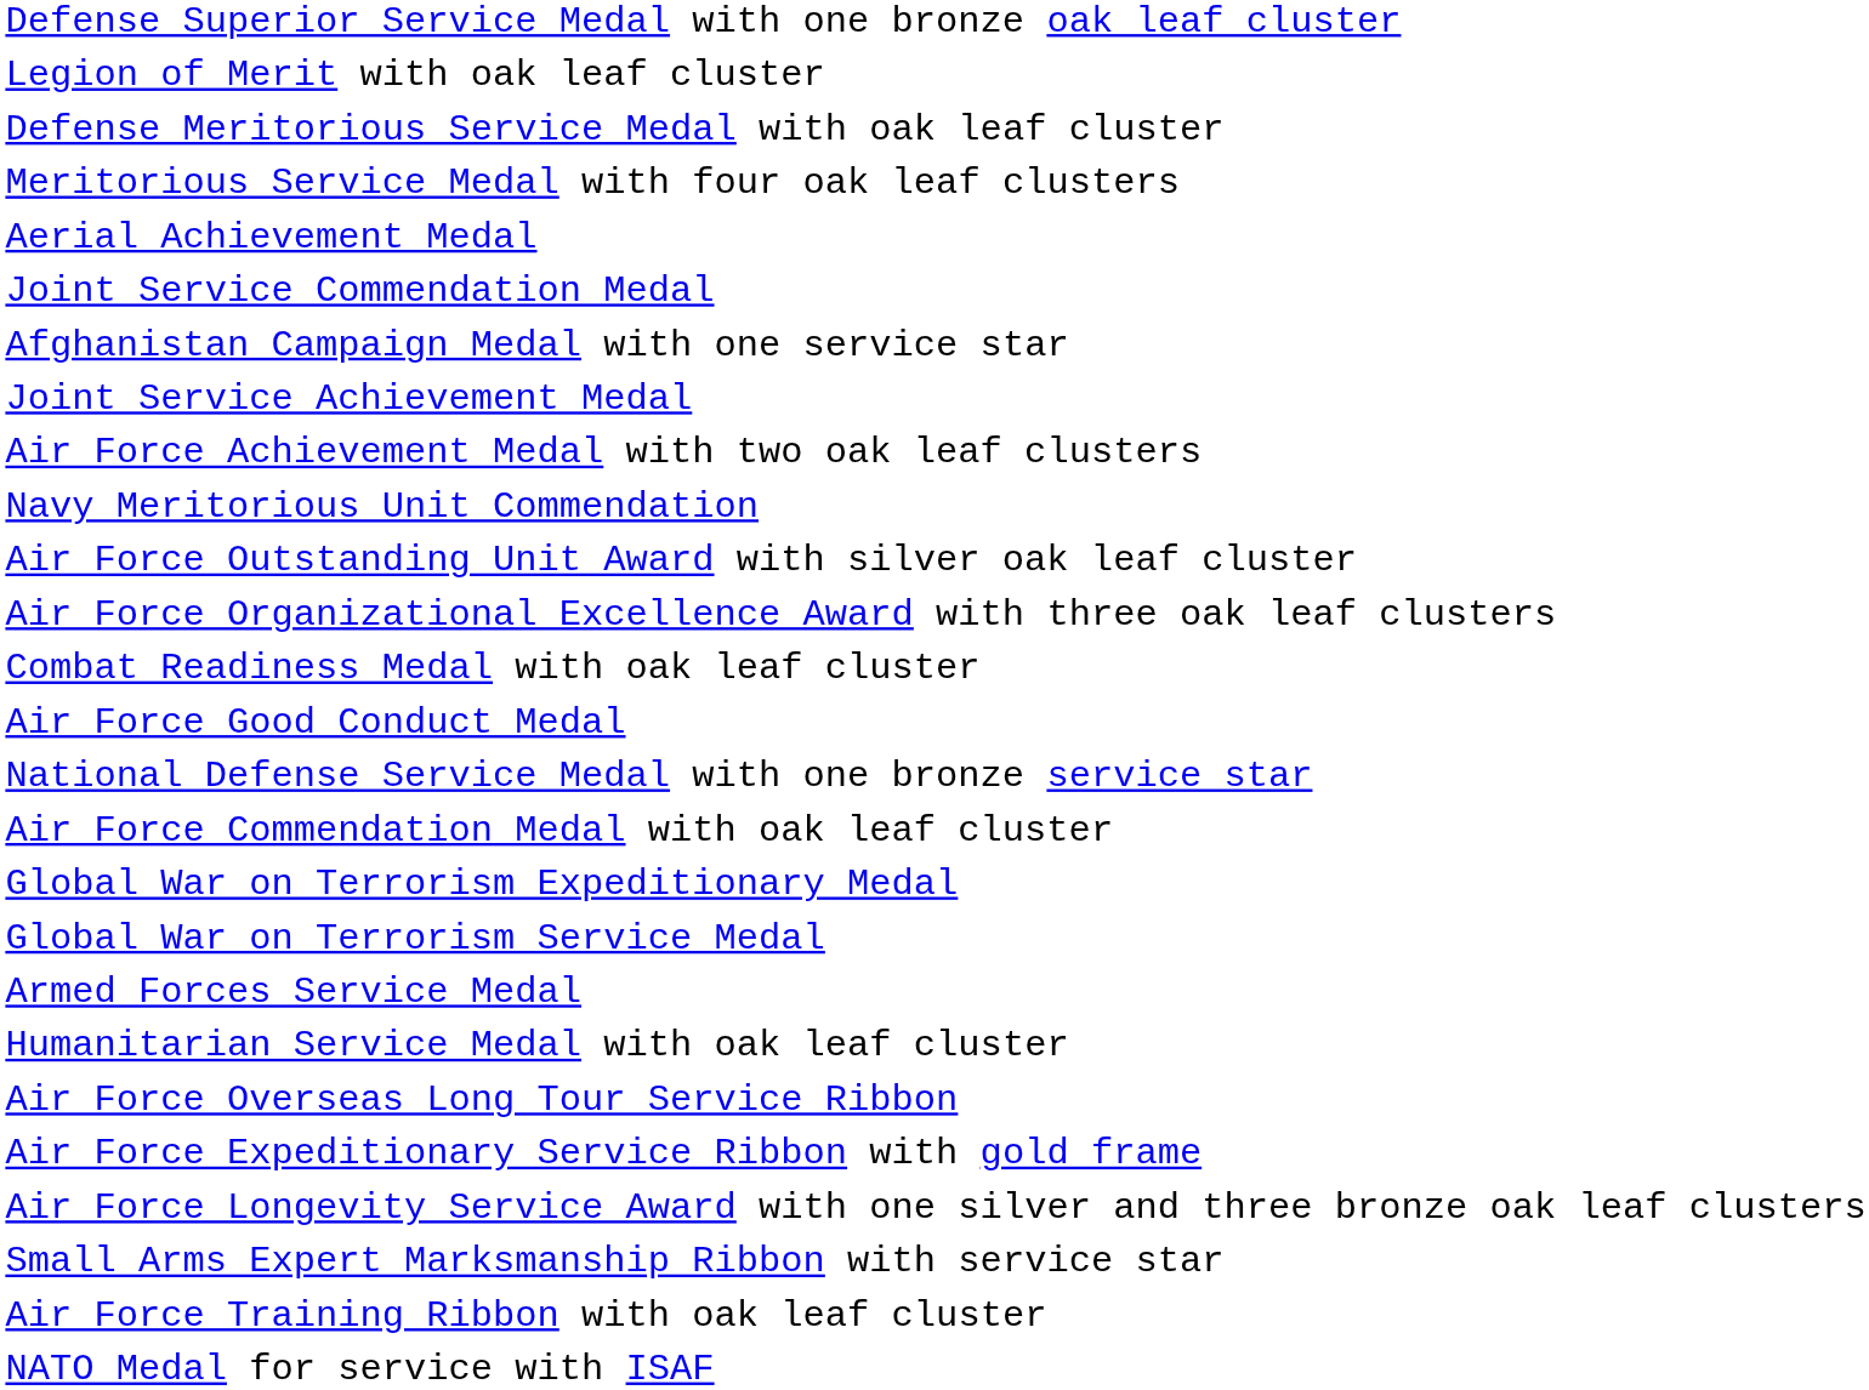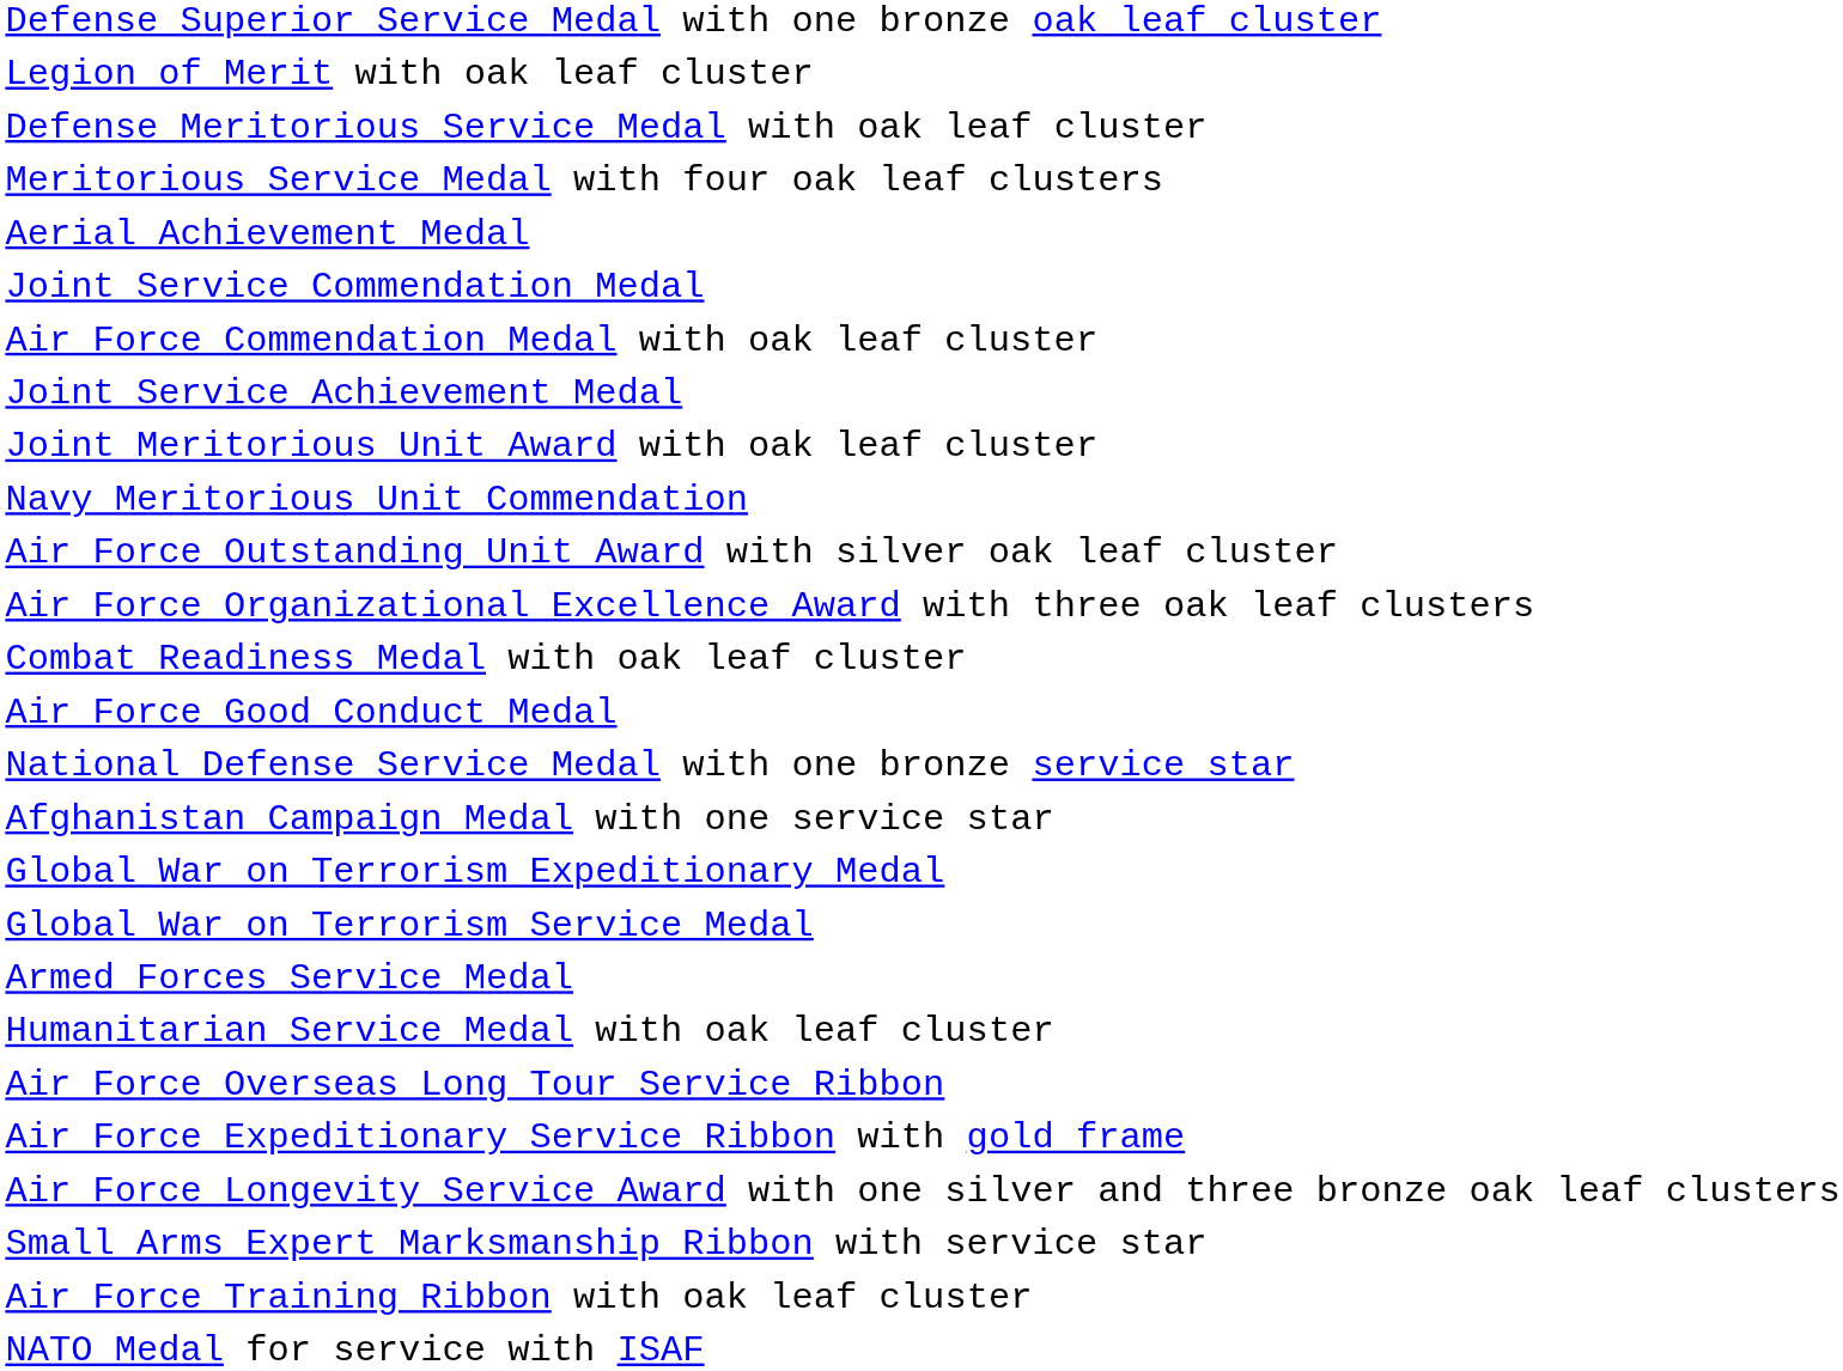rows swapped: Air Force Commendation Medal with oak leaf cluster <-> Afghanistan Campaign Medal with one service star
- row: Air Force Achievement Medal with two oak leaf clusters
+ row: Joint Meritorious Unit Award with oak leaf cluster
